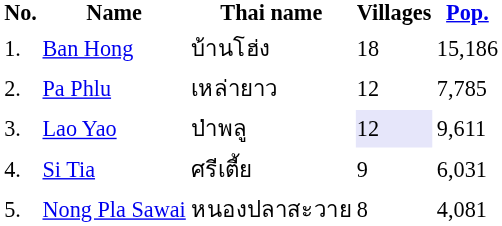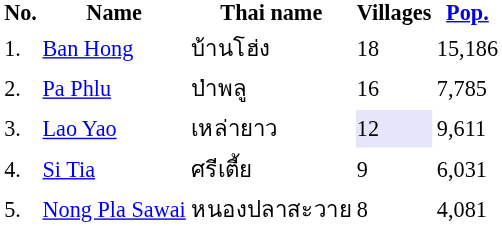Pa Phlu | Thai name: เหล่ายาว -> ป่าพลู
Pa Phlu | Villages: 12 -> 16
Lao Yao | Thai name: ป่าพลู -> เหล่ายาว
